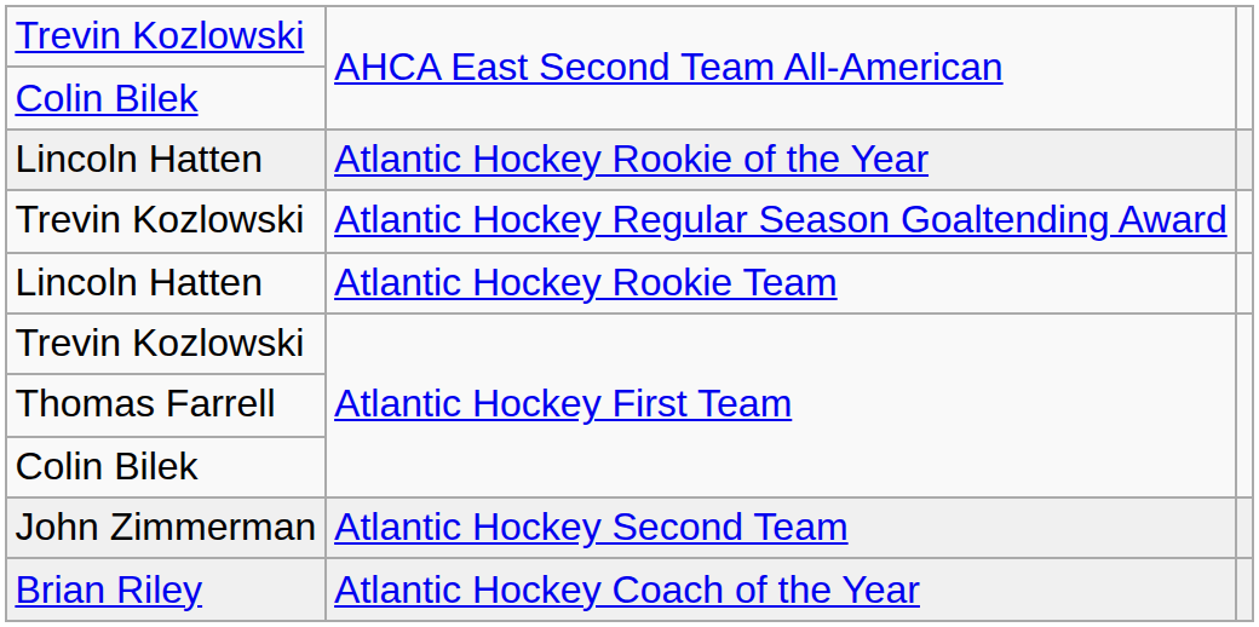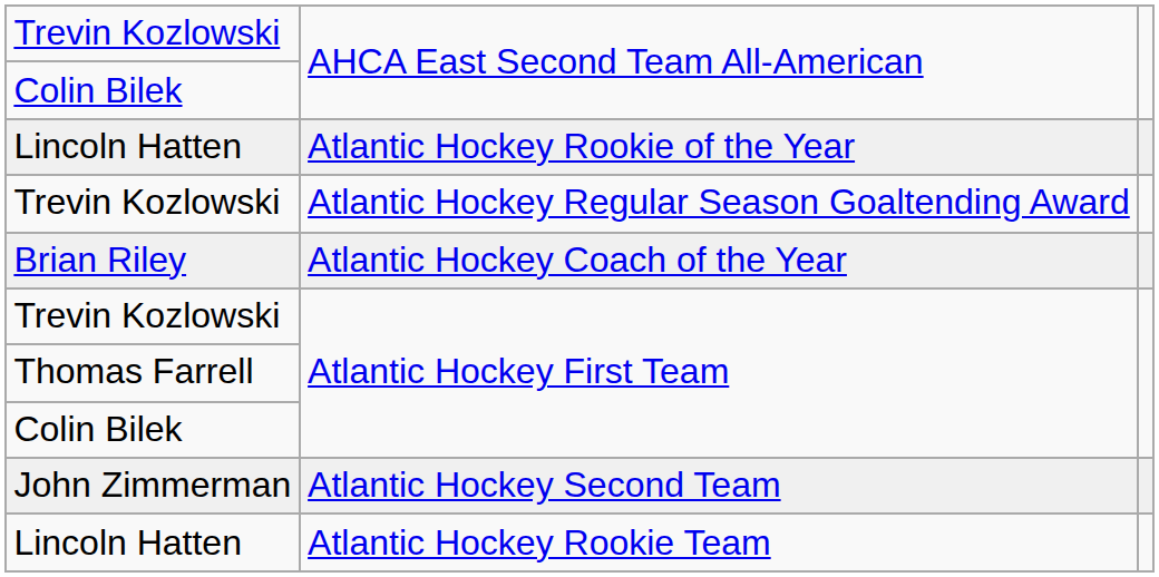rows swapped: Atlantic Hockey Coach of the Year <-> Atlantic Hockey Rookie Team
